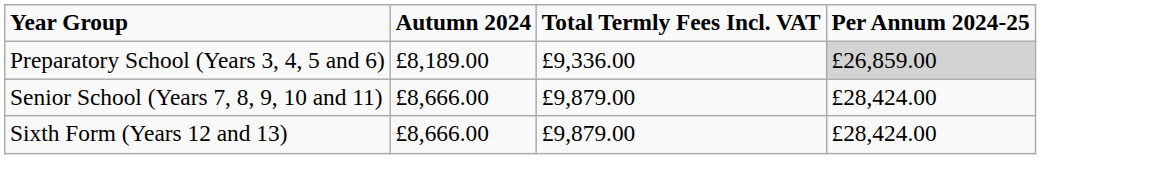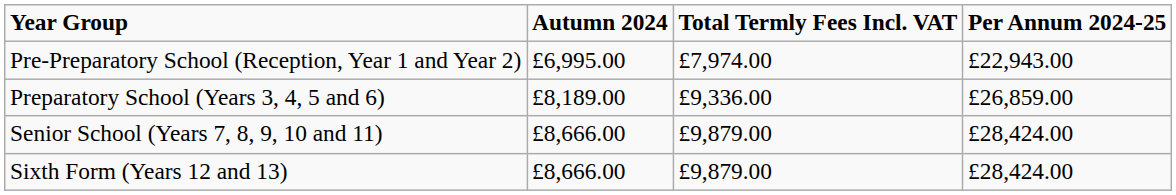+ row: Pre-Preparatory School (Reception, Year 1 and Year 2) | £6,995.00 | £7,974.00 | £22,943.00
Preparatory School (Years 3, 4, 5 and 6) | Per Annum 2024-25: lightgrey background -> no background
